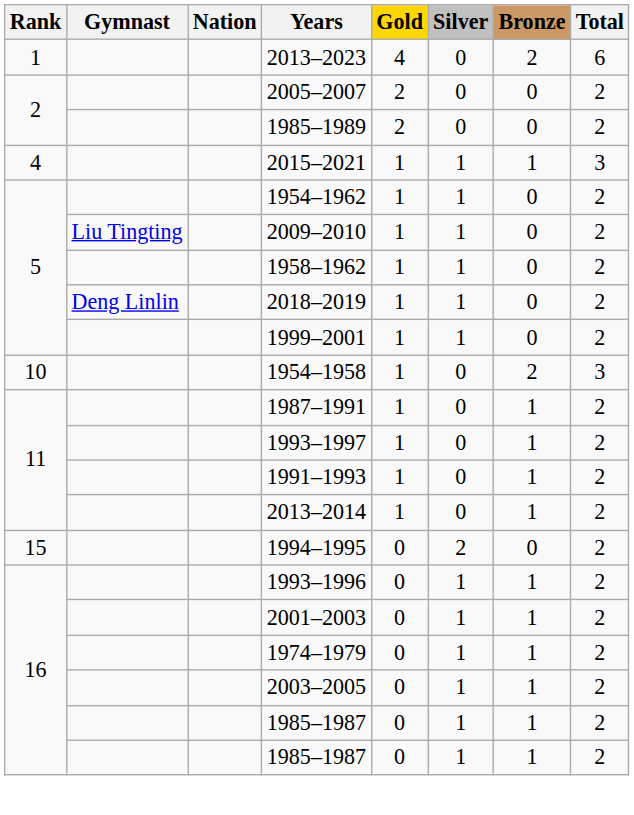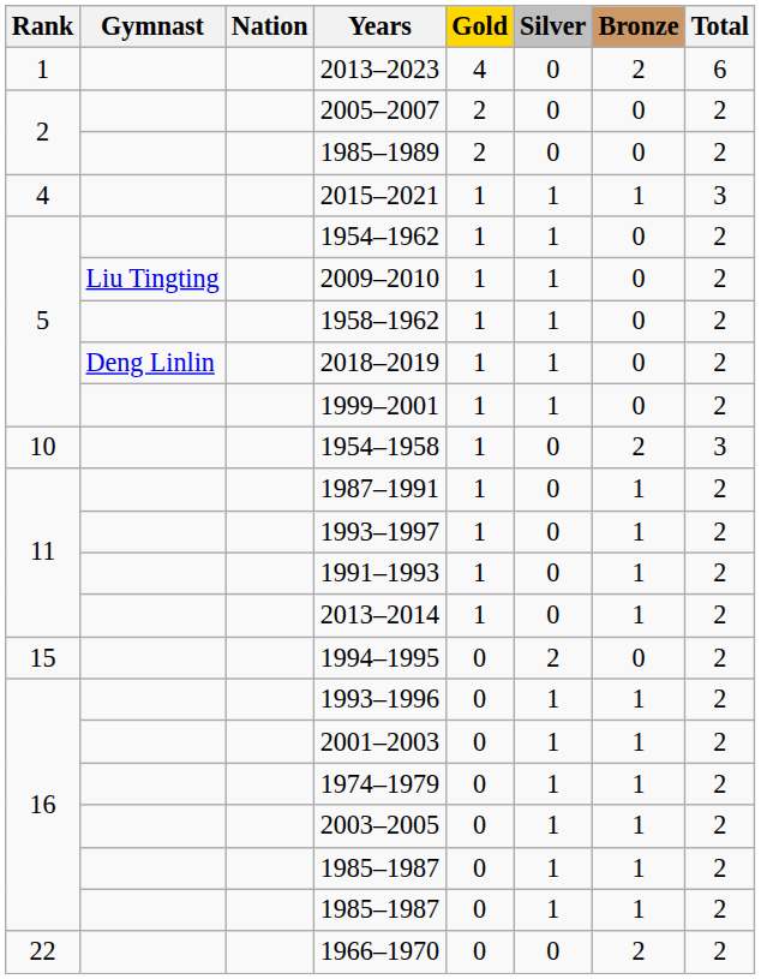+ row: 22 | 1966–1970 | 0 | 0 | 2 | 2
